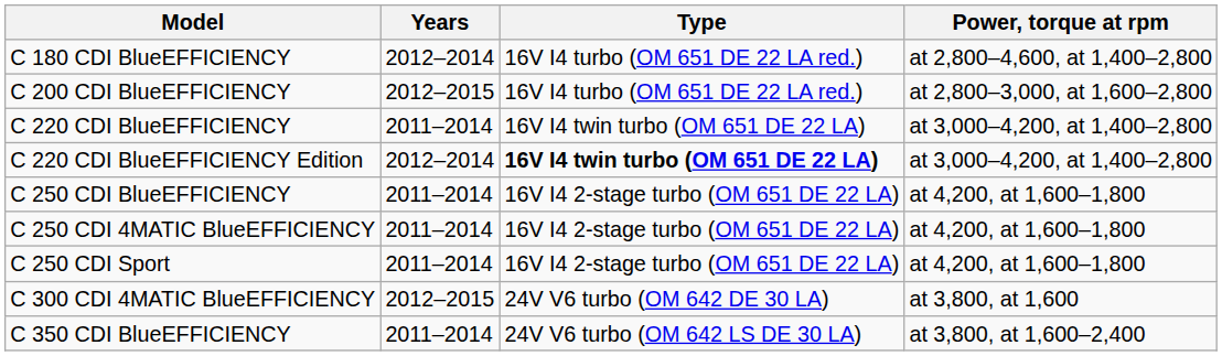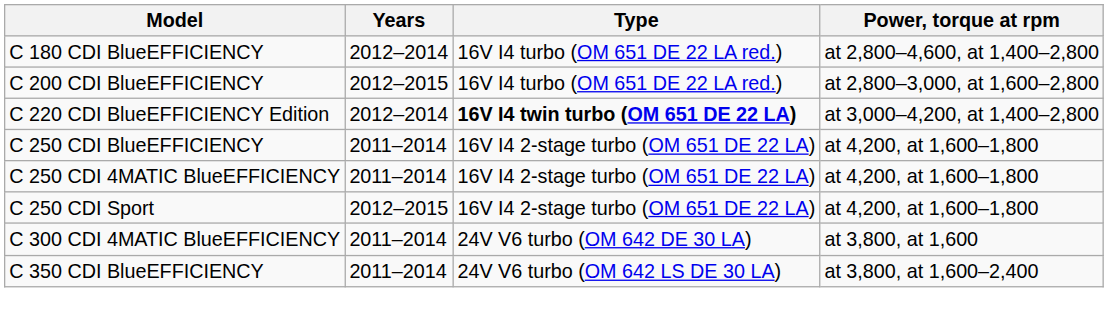- row: C 220 CDI BlueEFFICIENCY | 2011–2014 | 16V I4 twin turbo (OM 651 DE 22 LA) | at 3,000–4,200, at 1,400–2,800
C 250 CDI Sport | Years: 2011–2014 -> 2012–2015
C 300 CDI 4MATIC BlueEFFICIENCY | Years: 2012–2015 -> 2011–2014
